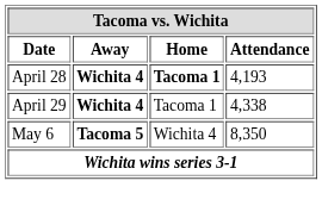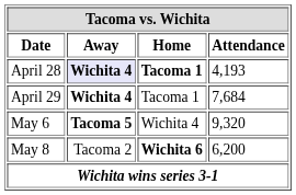April 28 | Away: no background -> lavender background
April 29 | Attendance: 4,338 -> 7,684
May 6 | Attendance: 8,350 -> 9,320
+ row: May 8 | Tacoma 2 | Wichita 6 | 6,200
